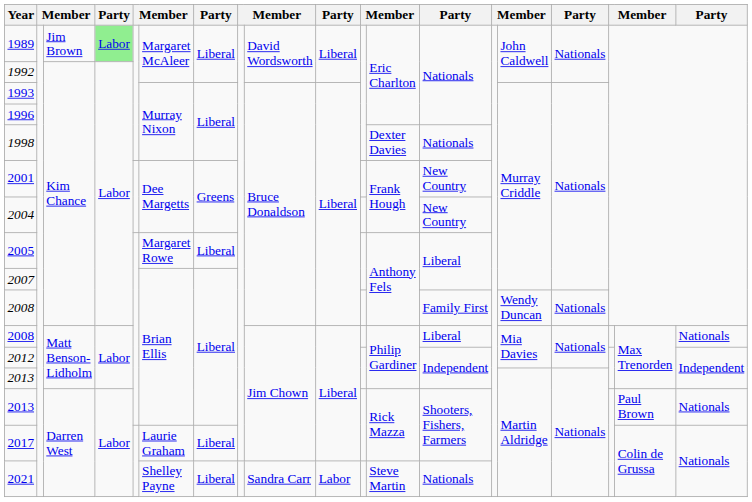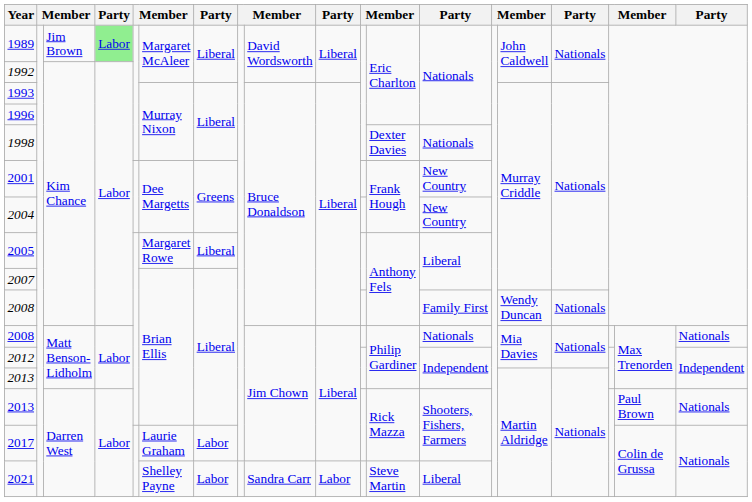2008 / Matt Benson-Lidholm | column 13: Liberal -> Nationals
2017 | column 7: Liberal -> Labor
2021 | column 7: Liberal -> Labor
2021 | column 13: Nationals -> Liberal
